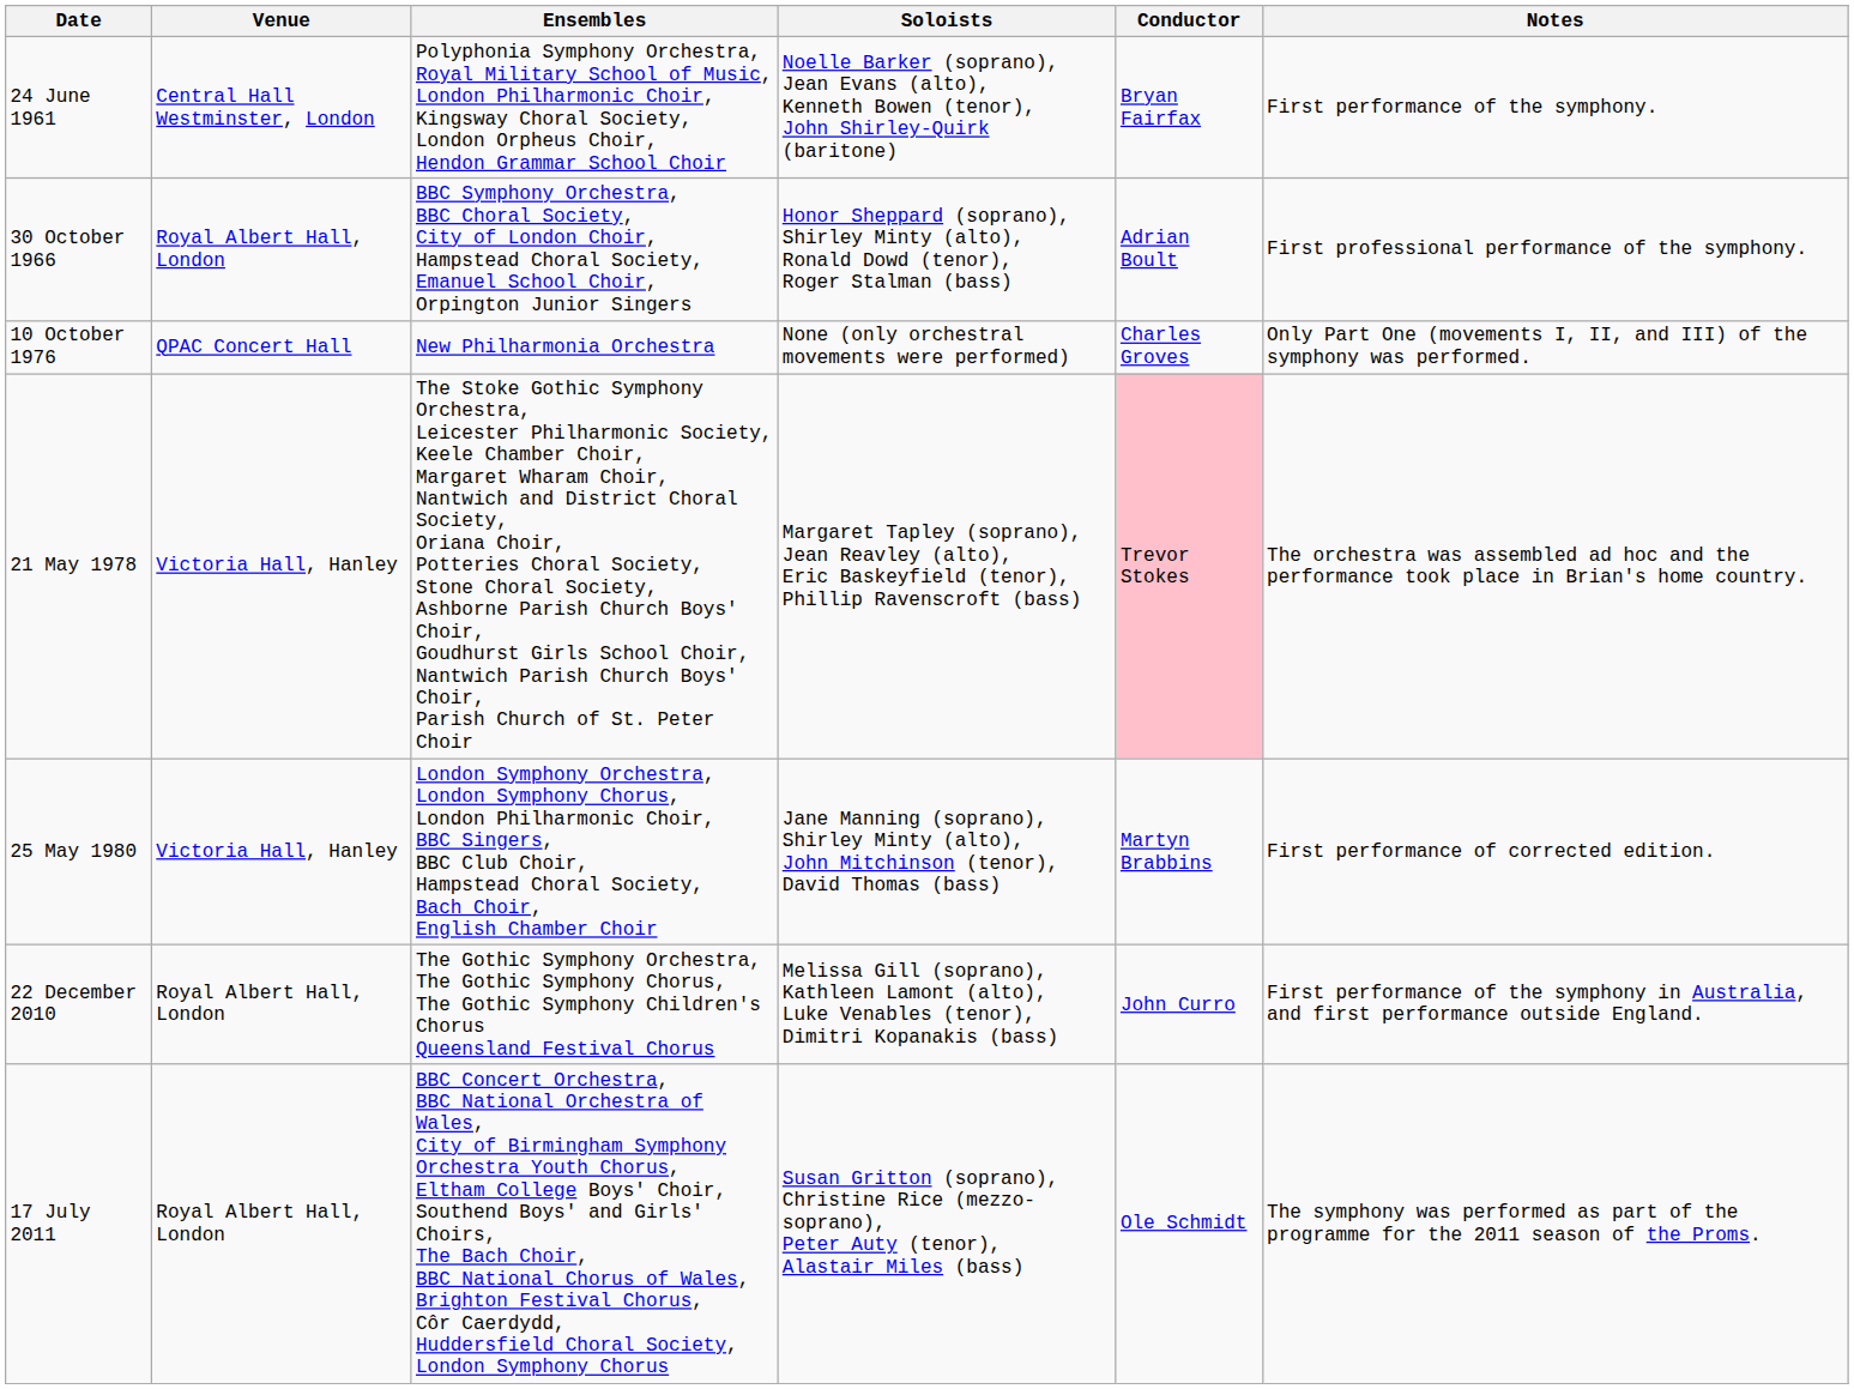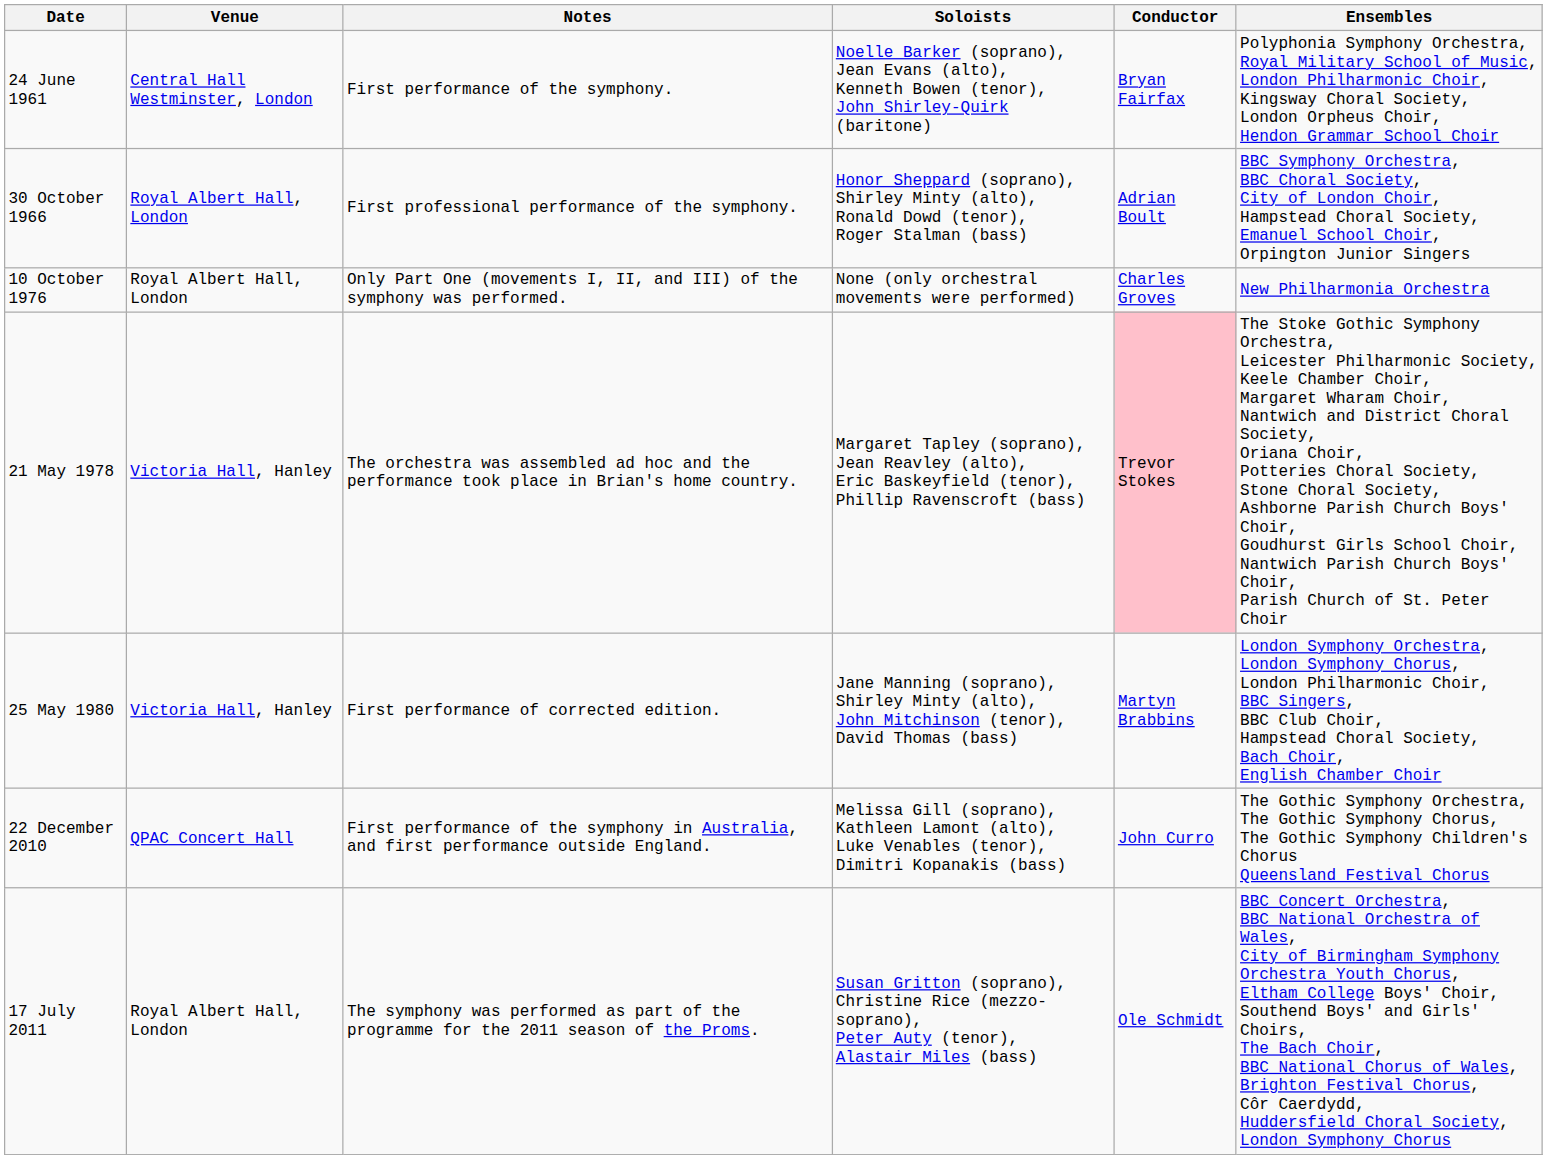columns swapped: Ensembles <-> Notes
10 October 1976 | Venue: QPAC Concert Hall -> Royal Albert Hall, London
22 December 2010 | Venue: Royal Albert Hall, London -> QPAC Concert Hall
